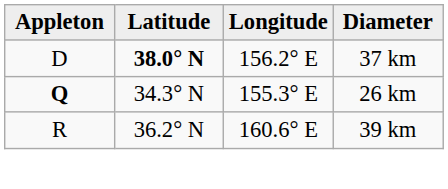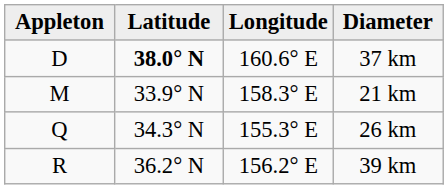37 km | Longitude: 156.2° E -> 160.6° E
+ row: M | 33.9° N | 158.3° E | 21 km
26 km | Appleton: bold -> normal
39 km | Longitude: 160.6° E -> 156.2° E
